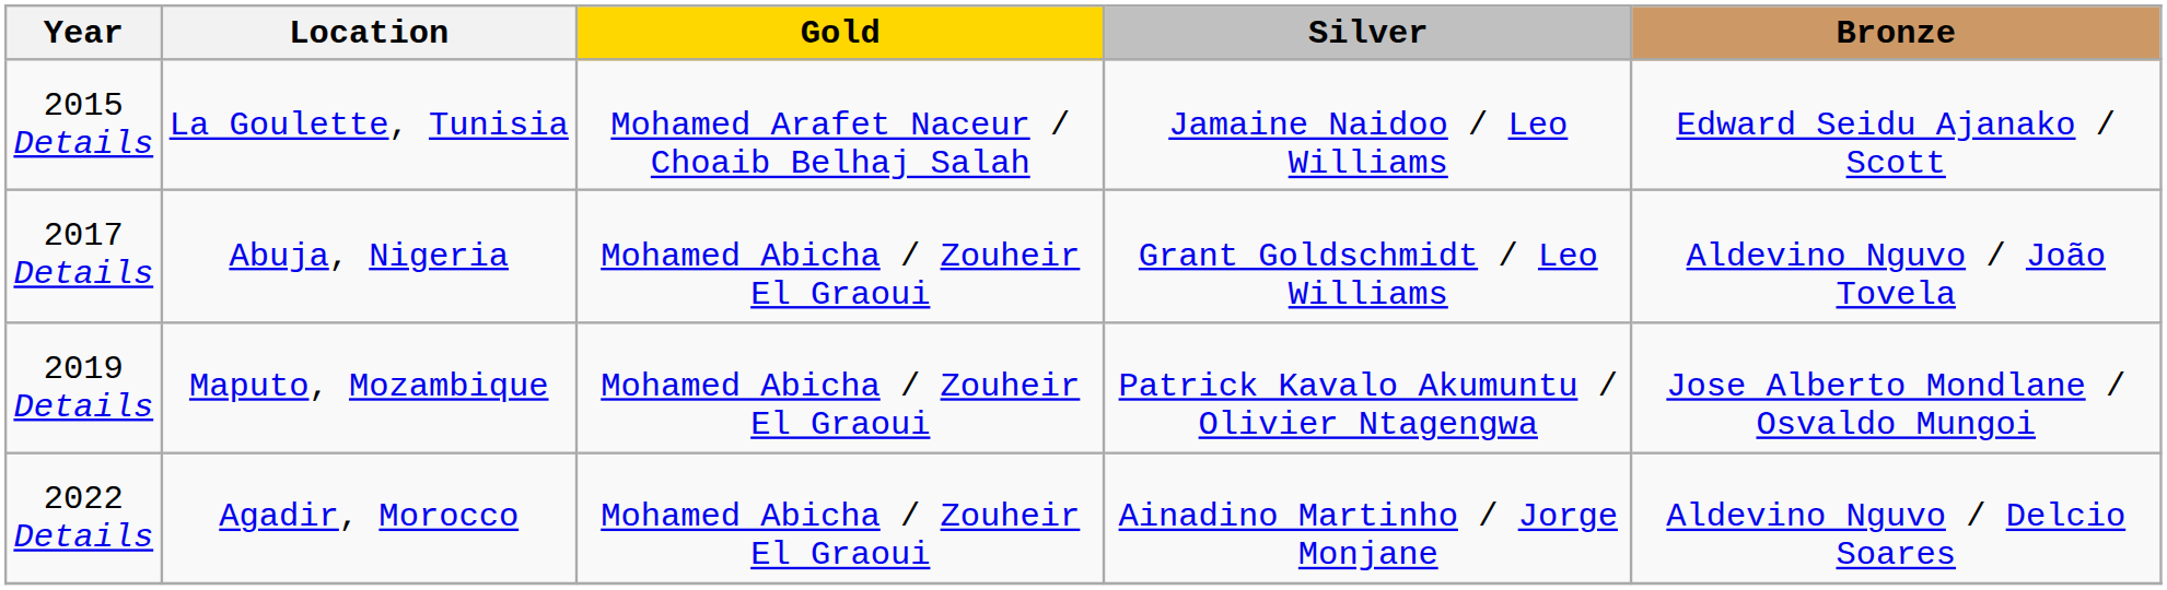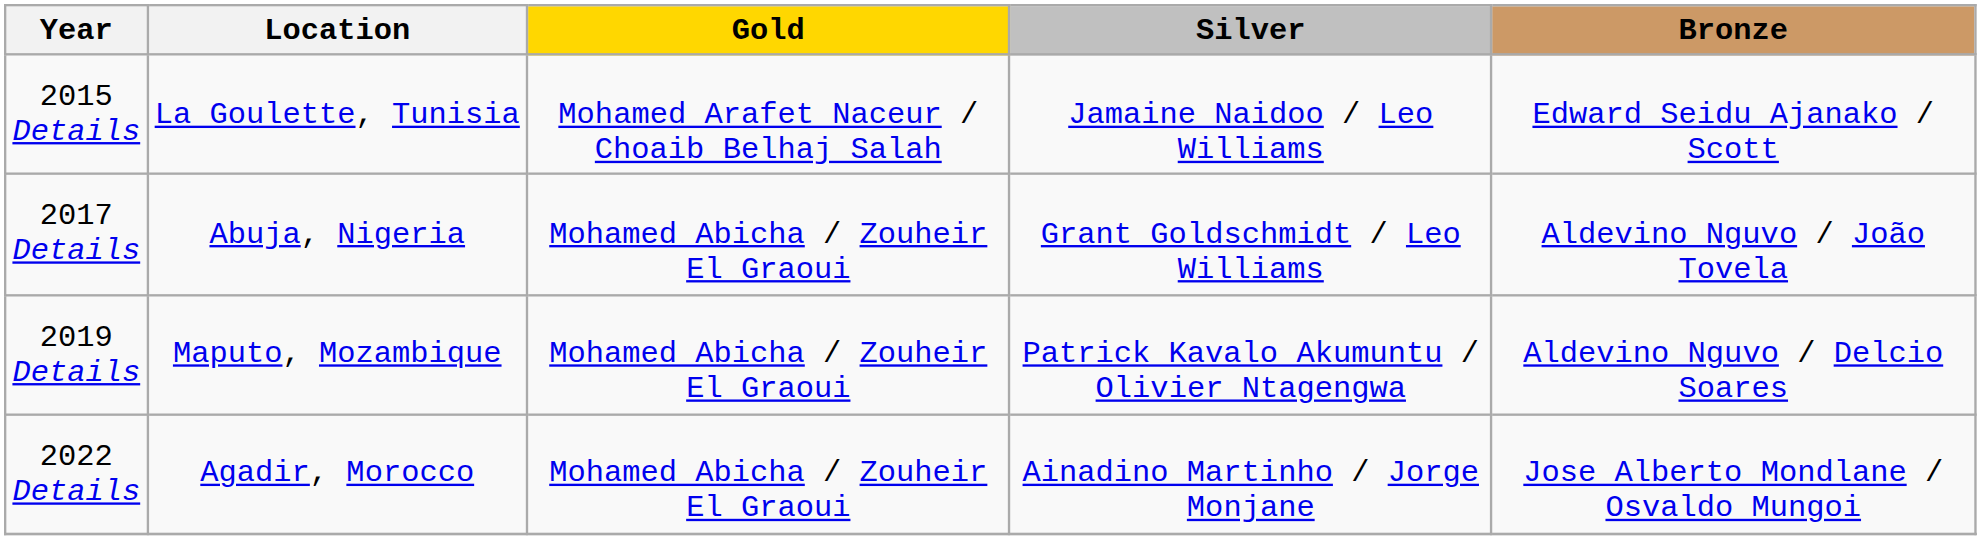2019 Details | Bronze: Jose Alberto Mondlane / Osvaldo Mungoi -> Aldevino Nguvo / Delcio Soares
2022 Details | Bronze: Aldevino Nguvo / Delcio Soares -> Jose Alberto Mondlane / Osvaldo Mungoi
